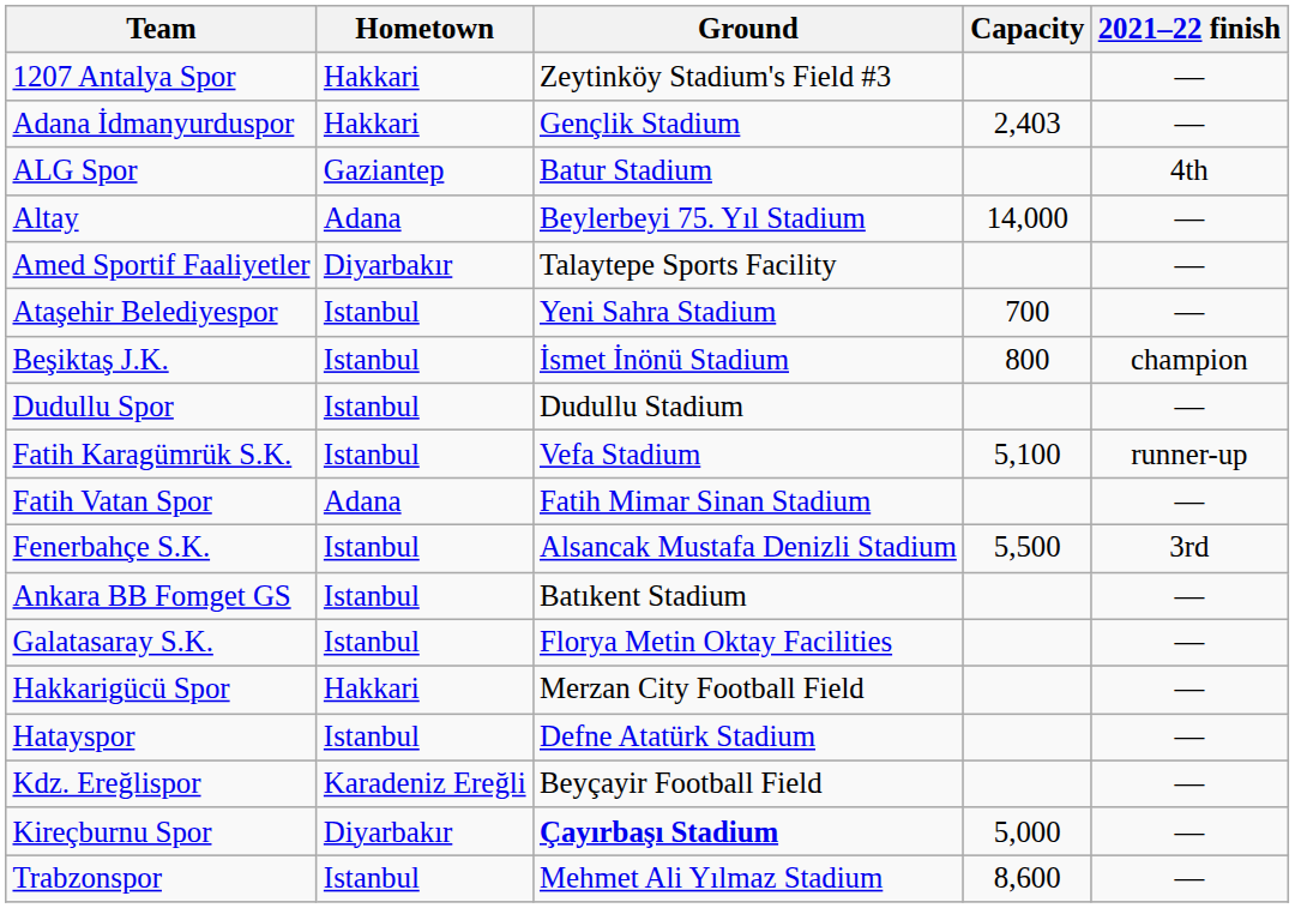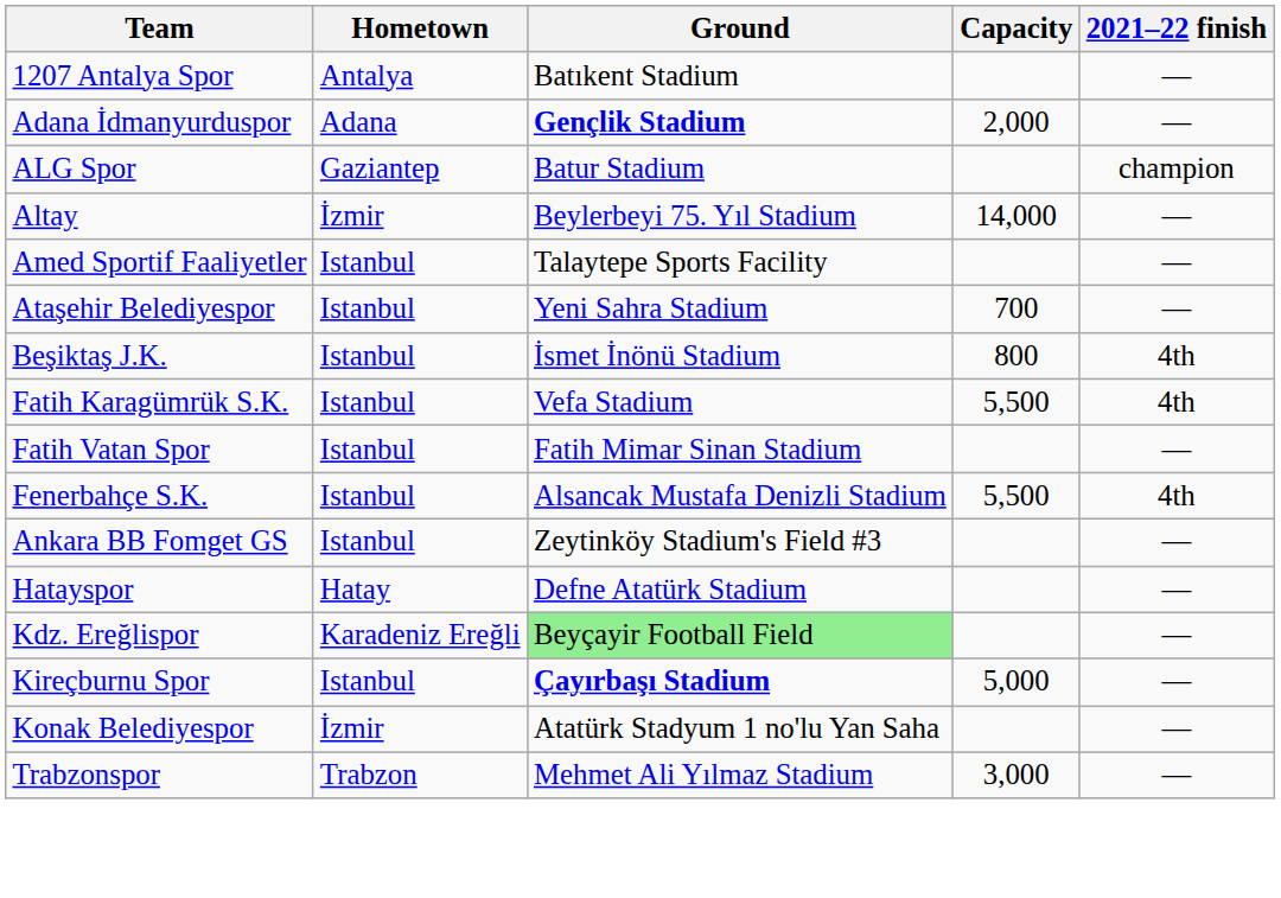1207 Antalya Spor | Hometown: Hakkari -> Antalya
1207 Antalya Spor | Ground: Zeytinköy Stadium's Field #3 -> Batıkent Stadium
Adana İdmanyurduspor | Hometown: Hakkari -> Adana
Adana İdmanyurduspor | Ground: normal -> bold
Adana İdmanyurduspor | Capacity: 2,403 -> 2,000
ALG Spor | 2021–22 finish: 4th -> champion
Altay | Hometown: Adana -> İzmir
Amed Sportif Faaliyetler | Hometown: Diyarbakır -> Istanbul
Beşiktaş J.K. | 2021–22 finish: champion -> 4th
- row: Dudullu Spor | Istanbul | Dudullu Stadium | —
Fatih Karagümrük S.K. | Capacity: 5,100 -> 5,500
Fatih Karagümrük S.K. | 2021–22 finish: runner-up -> 4th
Fatih Vatan Spor | Hometown: Adana -> Istanbul
Fenerbahçe S.K. | 2021–22 finish: 3rd -> 4th
Ankara BB Fomget GS | Ground: Batıkent Stadium -> Zeytinköy Stadium's Field #3
- row: Galatasaray S.K. | Istanbul | Florya Metin Oktay Facilities | —
- row: Hakkarigücü Spor | Hakkari | Merzan City Football Field | —
Hatayspor | Hometown: Istanbul -> Hatay
Kdz. Ereğlispor | Ground: no background -> lightgreen background
Kireçburnu Spor | Hometown: Diyarbakır -> Istanbul
+ row: Konak Belediyespor | İzmir | Atatürk Stadyum 1 no'lu Yan Saha | —
Trabzonspor | Hometown: Istanbul -> Trabzon
Trabzonspor | Capacity: 8,600 -> 3,000
